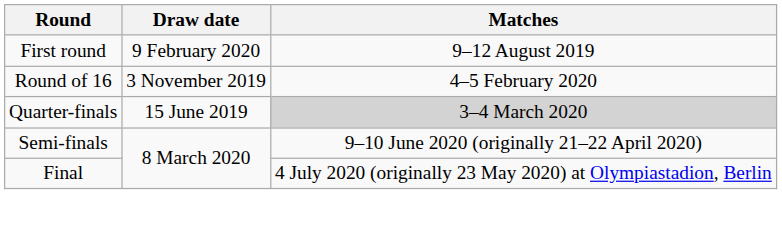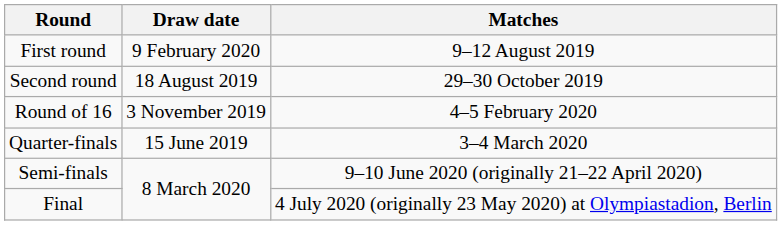+ row: Second round | 18 August 2019 | 29–30 October 2019
Quarter-finals | Matches: lightgrey background -> no background
